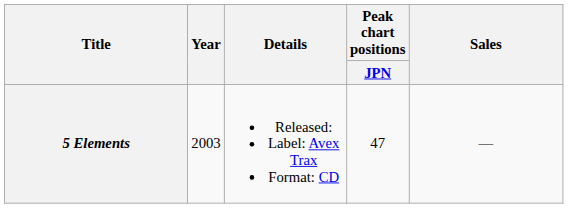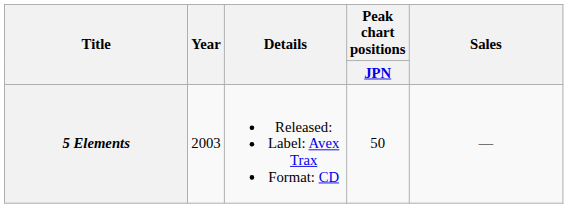5 Elements | Peak chart positions / JPN: 47 -> 50
